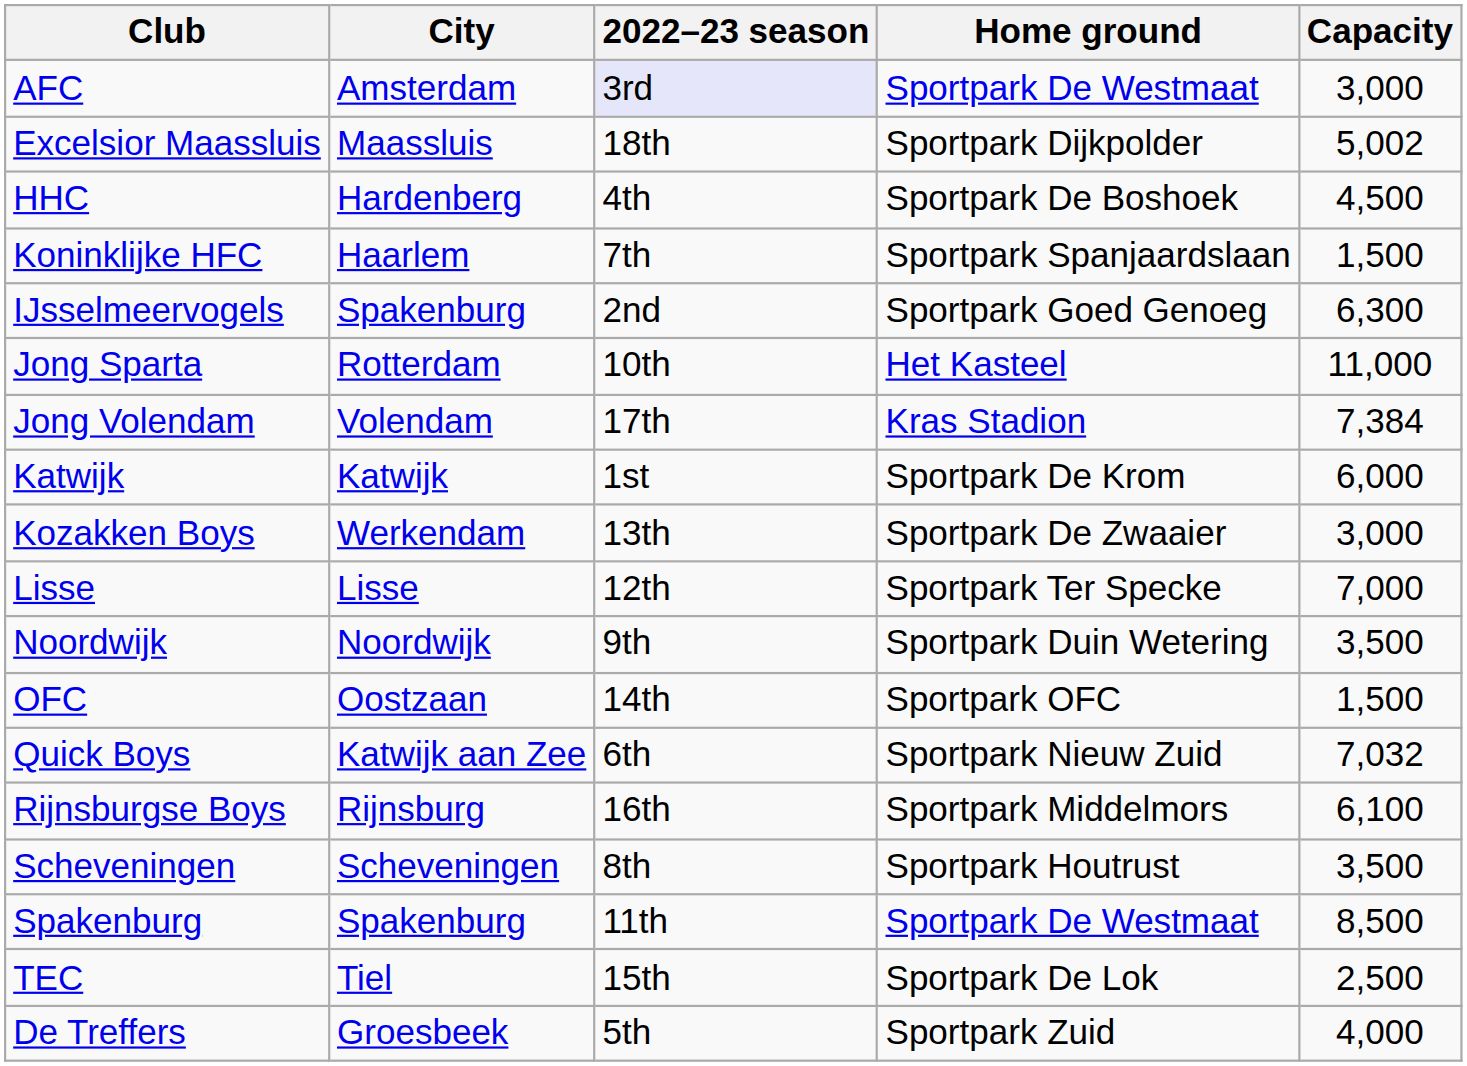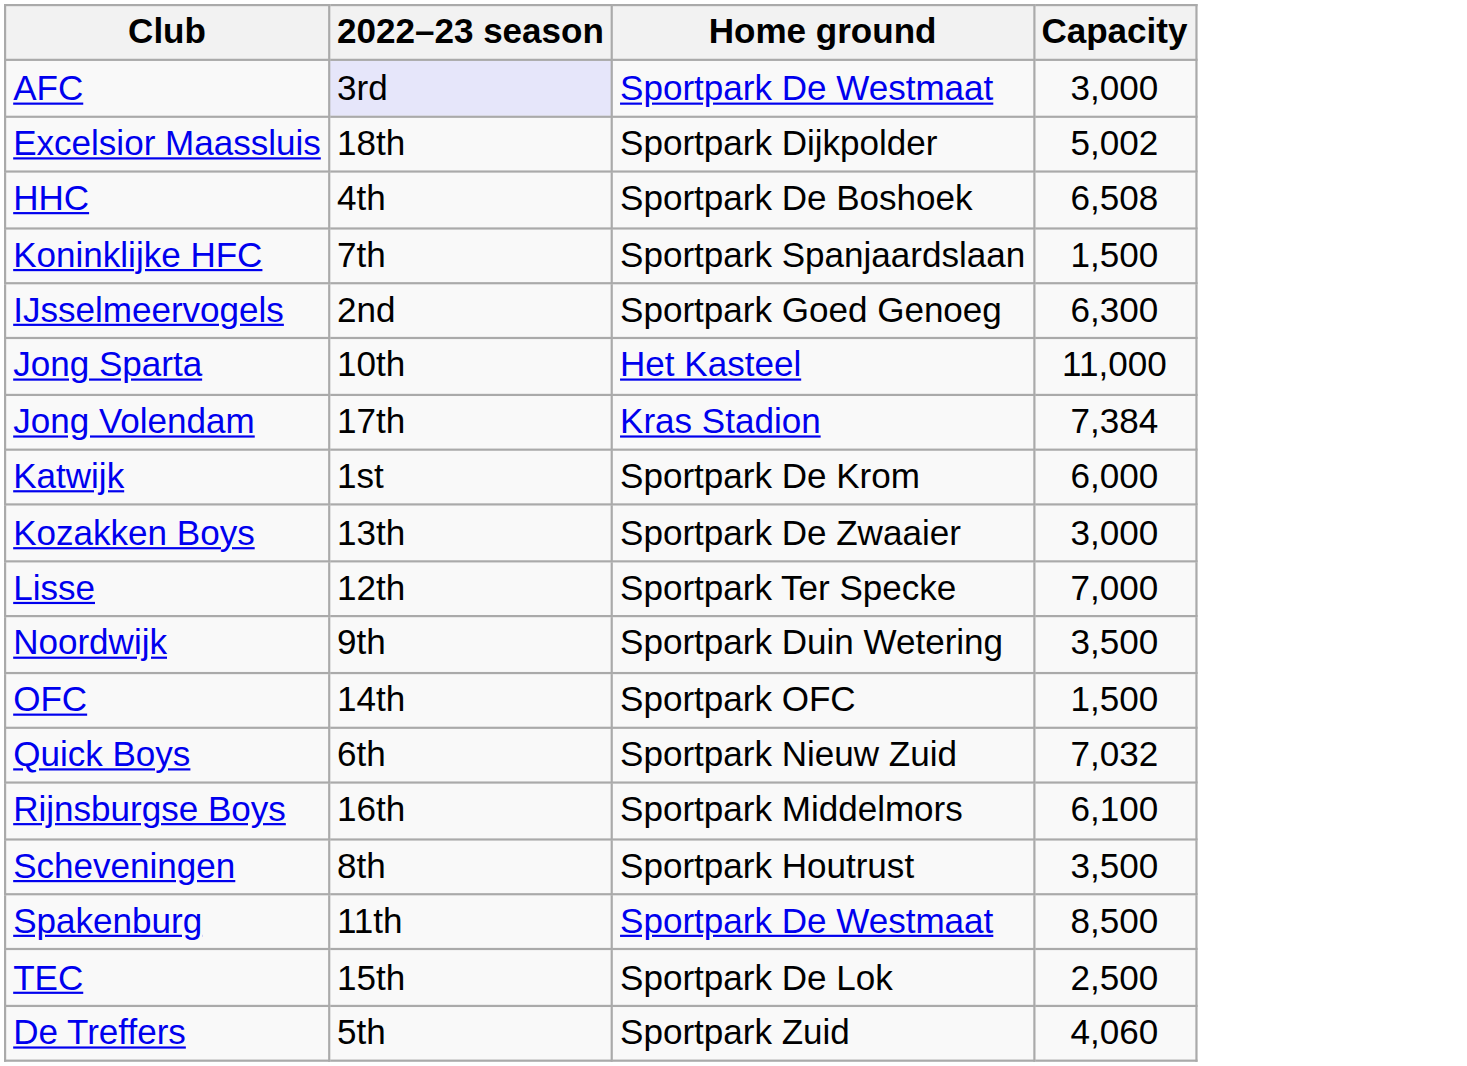- column: City | Amsterdam | Maassluis | Hardenberg | Haarlem | Spakenburg | Rotterdam | Volendam | Katwijk | Werkendam | Lisse | Noordwijk | Oostzaan | Katwijk aan Zee | Rijnsburg | Scheveningen | Spakenburg | Tiel | Groesbeek
HHC | Capacity: 4,500 -> 6,508
De Treffers | Capacity: 4,000 -> 4,060
